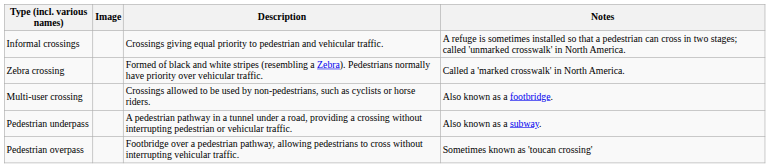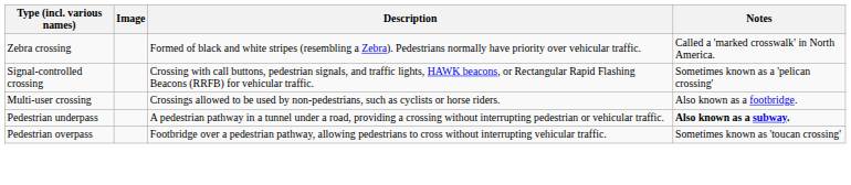- row: Informal crossings | Crossings giving equal priority to pedestrian and vehicular traffic. | A refuge is sometimes installed so that a pedestrian can cross in two stages; called 'unmarked crosswalk' in North America.
+ row: Signal-controlled crossing | Crossing with call buttons, pedestrian signals, and traffic lights, HAWK beacons, or Rectangular Rapid Flashing Beacons (RRFB) for vehicular traffic. | Sometimes known as a 'pelican crossing'
Pedestrian underpass | Notes: normal -> bold
